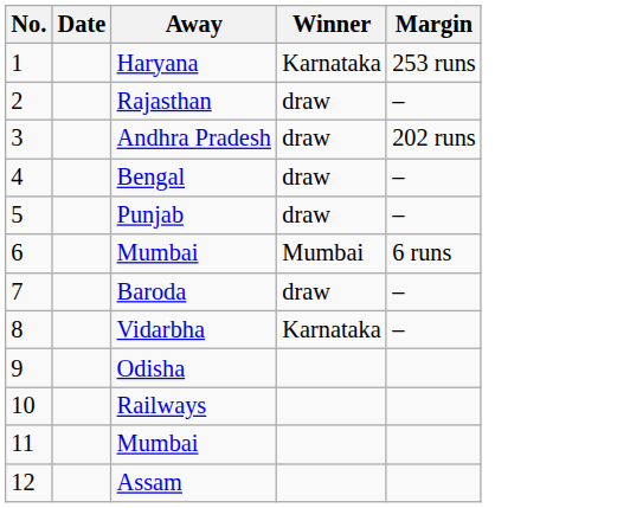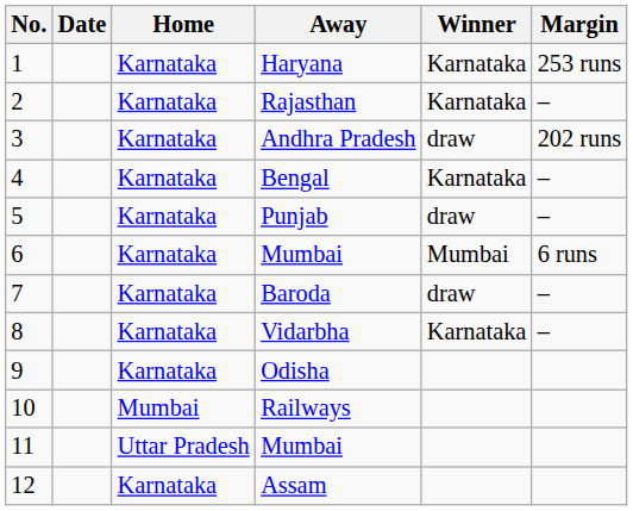+ column: Home | Karnataka | Karnataka | Karnataka | Karnataka | Karnataka | Karnataka | Karnataka | Karnataka | Karnataka | Mumbai | Uttar Pradesh | Karnataka
Rajasthan | Winner: draw -> Karnataka
Bengal | Winner: draw -> Karnataka
